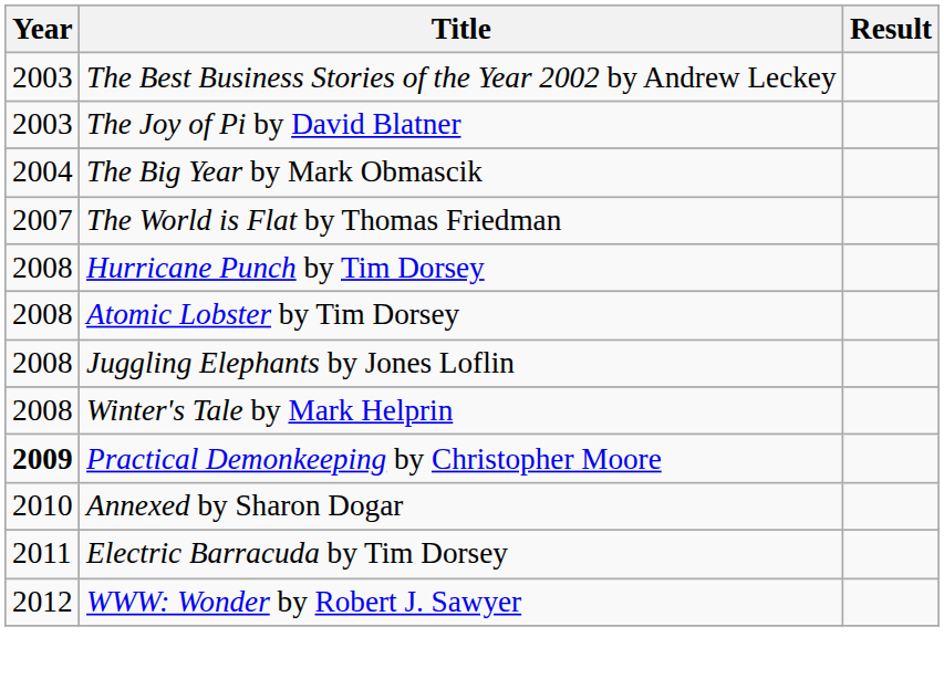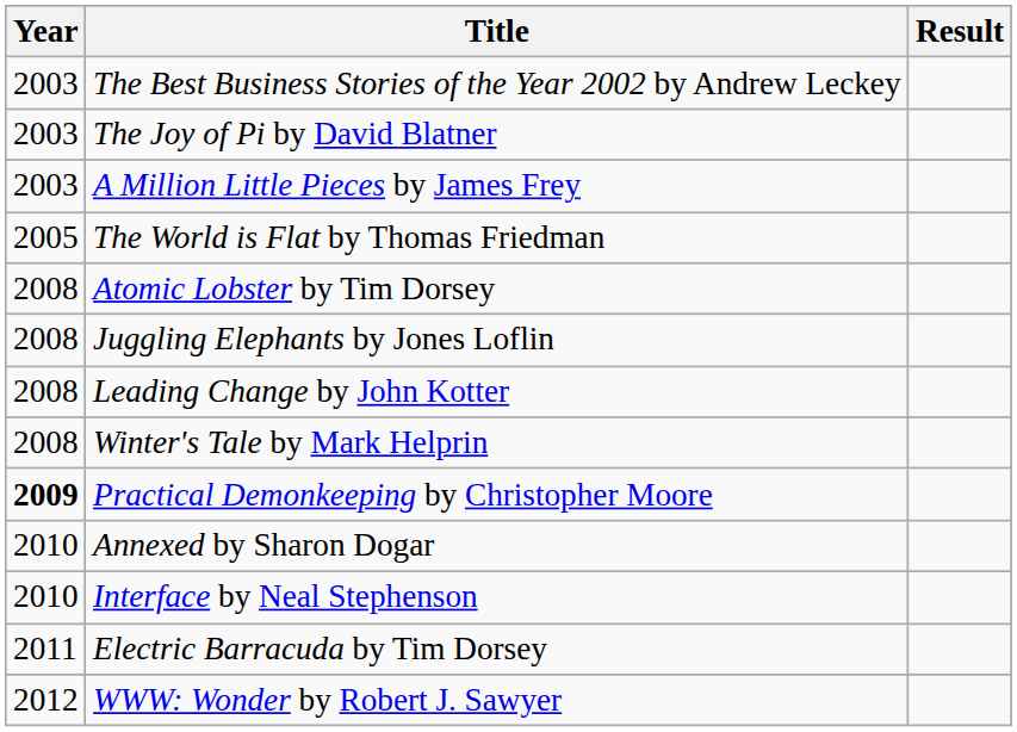+ row: 2003 | A Million Little Pieces by James Frey
- row: 2004 | The Big Year by Mark Obmascik
The World is Flat by Thomas Friedman | Year: 2007 -> 2005
- row: 2008 | Hurricane Punch by Tim Dorsey
+ row: 2008 | Leading Change by John Kotter
+ row: 2010 | Interface by Neal Stephenson
